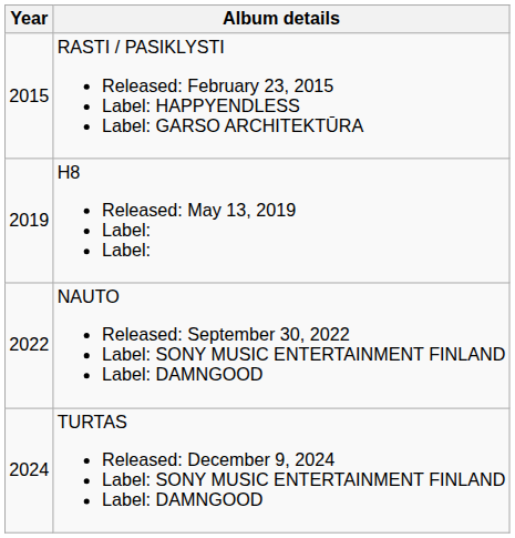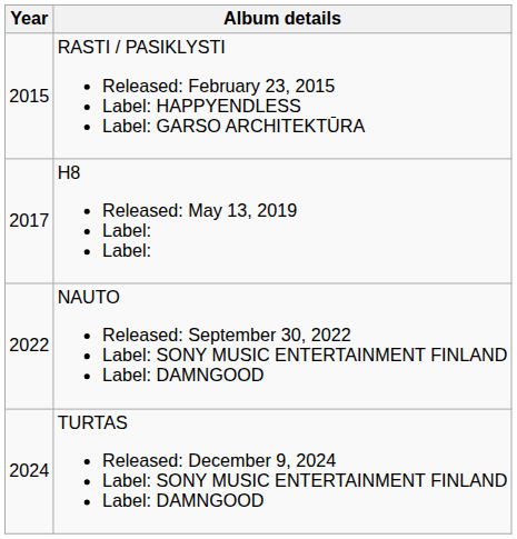H8 Released: May 13, 2019 Label: Label: | Year: 2019 -> 2017
